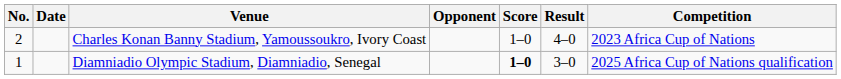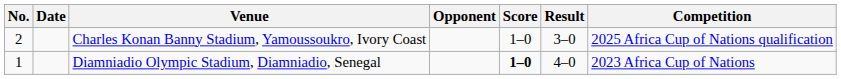Charles Konan Banny Stadium, Yamoussoukro, Ivory Coast | Result: 4–0 -> 3–0
Charles Konan Banny Stadium, Yamoussoukro, Ivory Coast | Competition: 2023 Africa Cup of Nations -> 2025 Africa Cup of Nations qualification
Diamniadio Olympic Stadium, Diamniadio, Senegal | Result: 3–0 -> 4–0
Diamniadio Olympic Stadium, Diamniadio, Senegal | Competition: 2025 Africa Cup of Nations qualification -> 2023 Africa Cup of Nations
